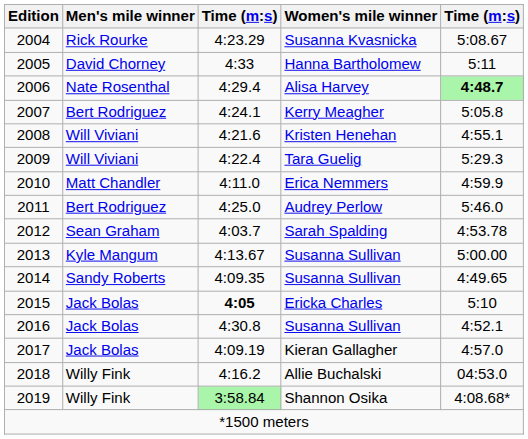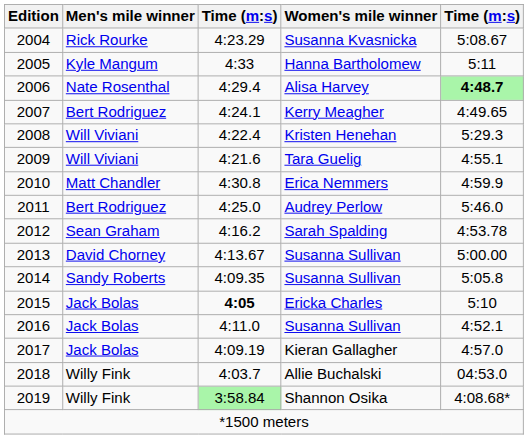2005 | Men's mile winner: David Chorney -> Kyle Mangum
2007 | column 5: 5:05.8 -> 4:49.65
2008 | column 3: 4:21.6 -> 4:22.4
2008 | column 5: 4:55.1 -> 5:29.3
2009 | column 3: 4:22.4 -> 4:21.6
2009 | column 5: 5:29.3 -> 4:55.1
2010 | column 3: 4:11.0 -> 4:30.8
2012 | column 3: 4:03.7 -> 4:16.2
2013 | Men's mile winner: Kyle Mangum -> David Chorney
2014 | column 5: 4:49.65 -> 5:05.8
2016 | column 3: 4:30.8 -> 4:11.0
2018 | column 3: 4:16.2 -> 4:03.7
